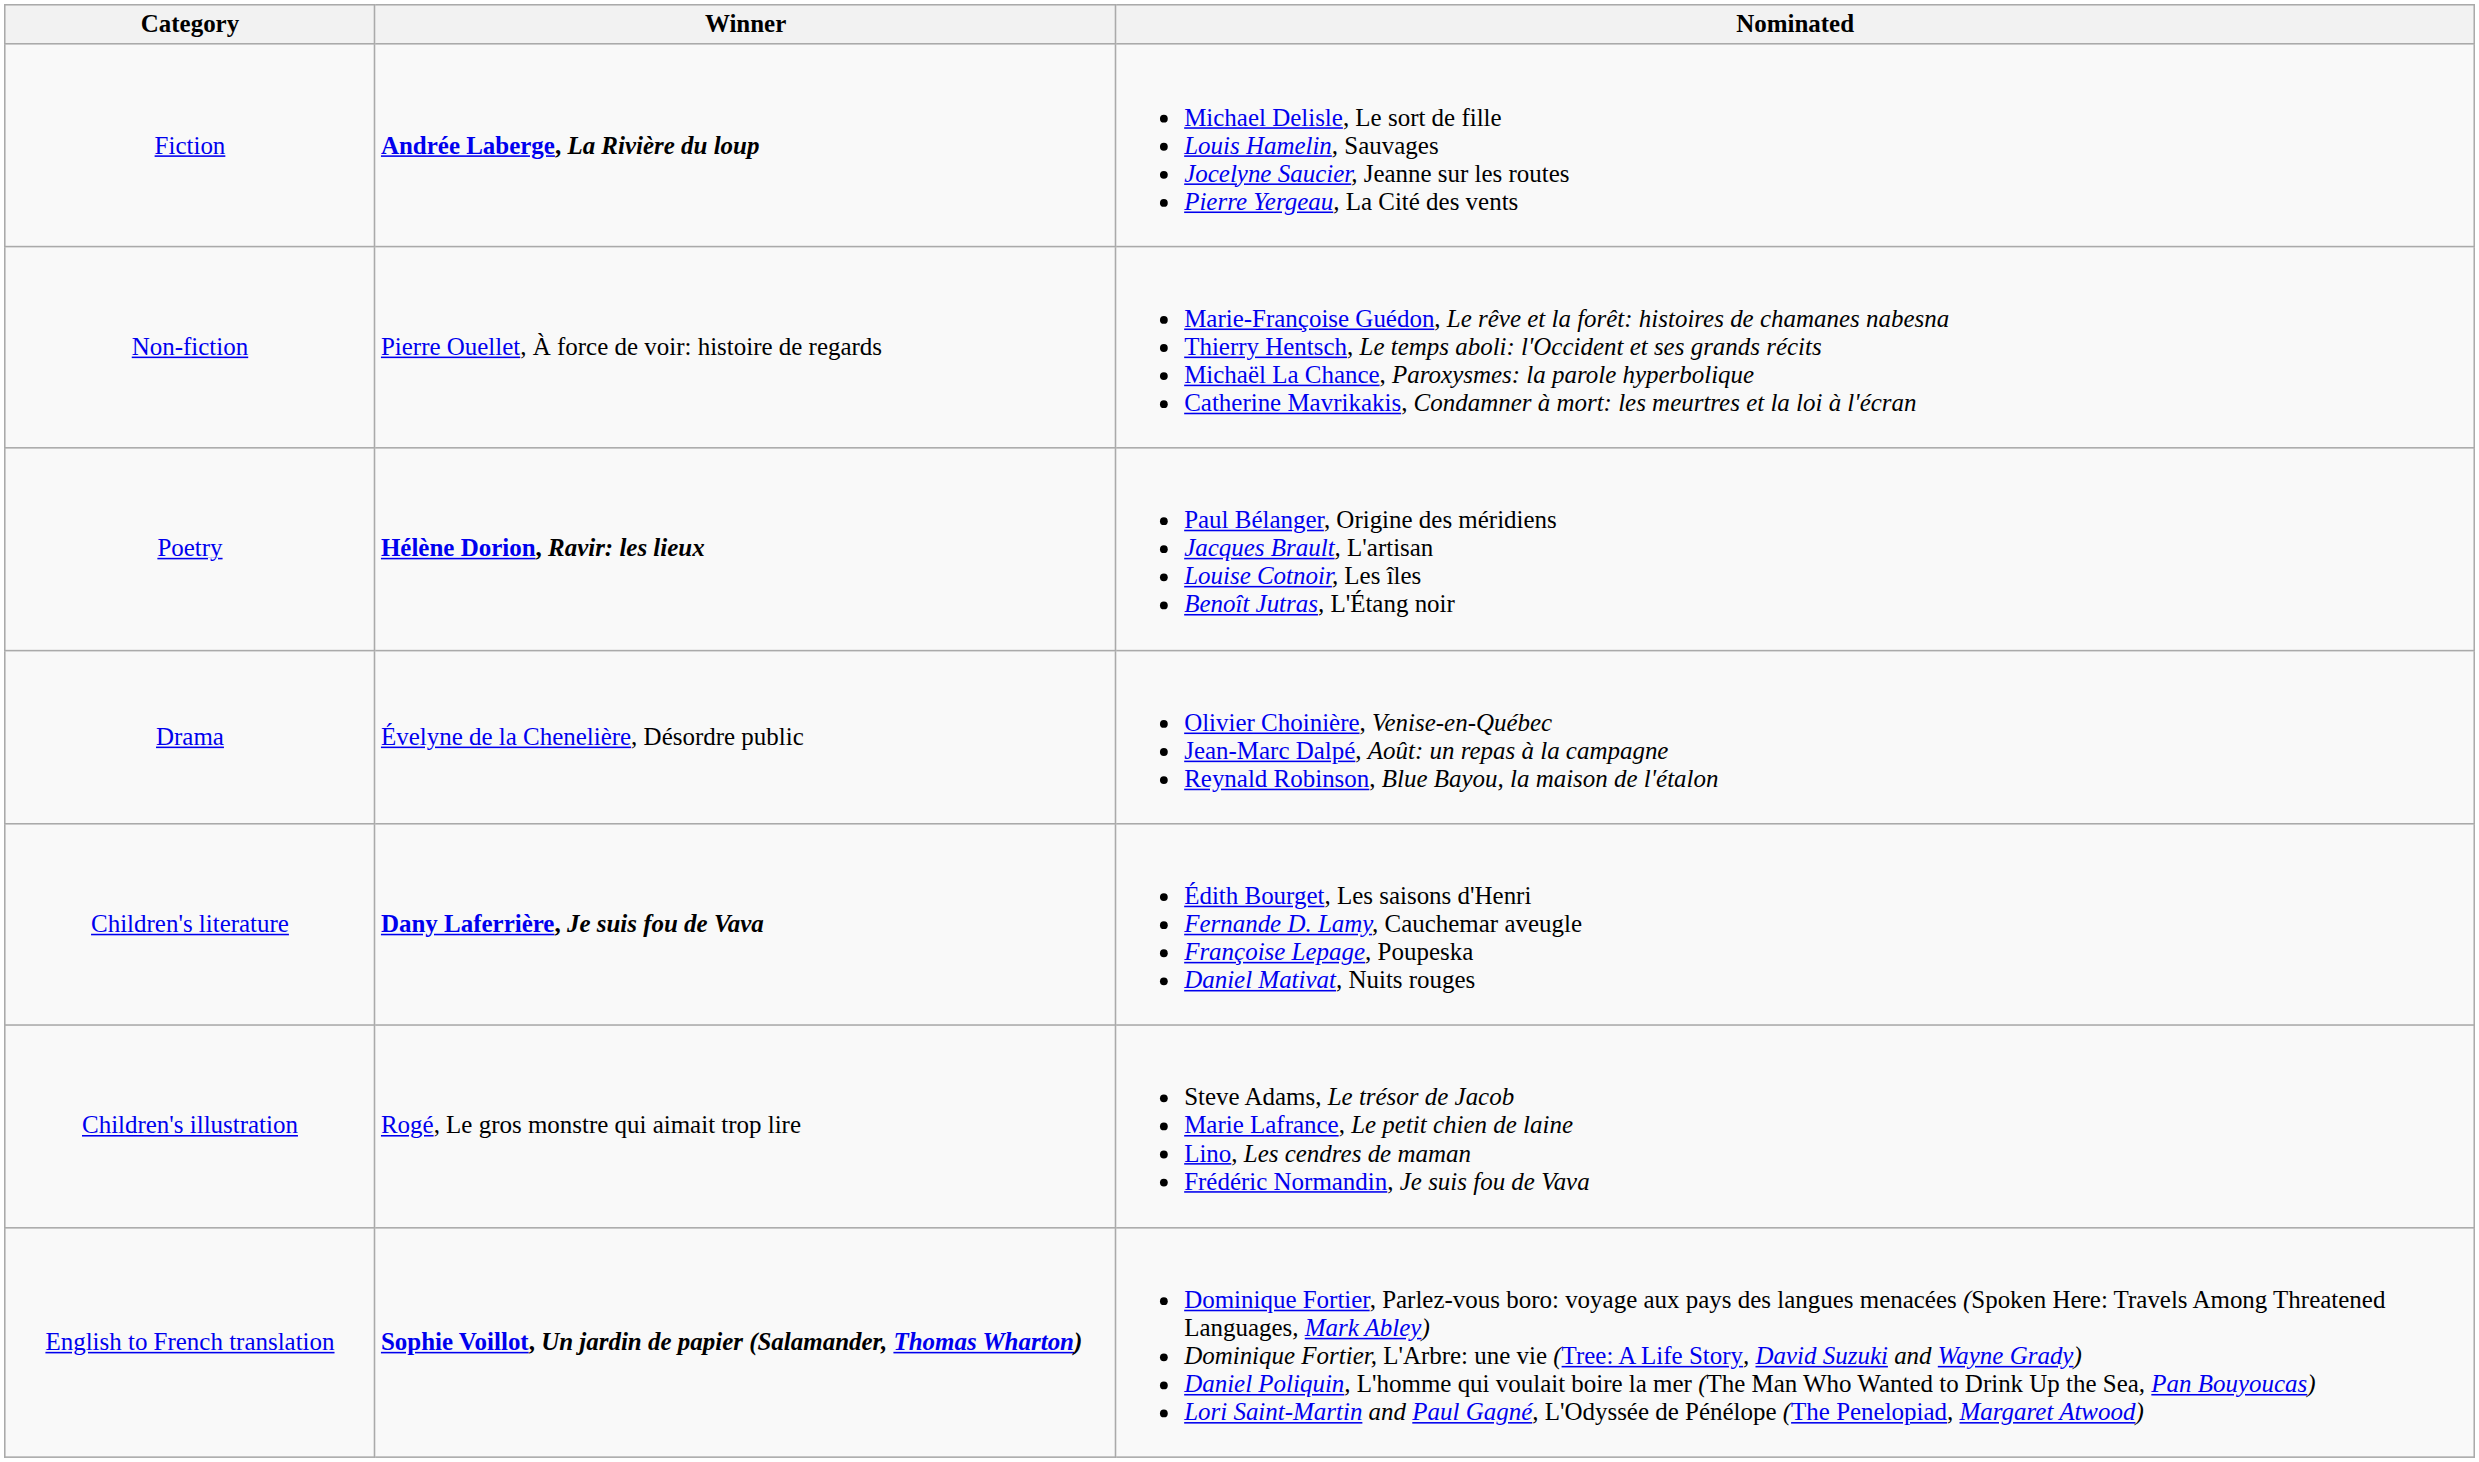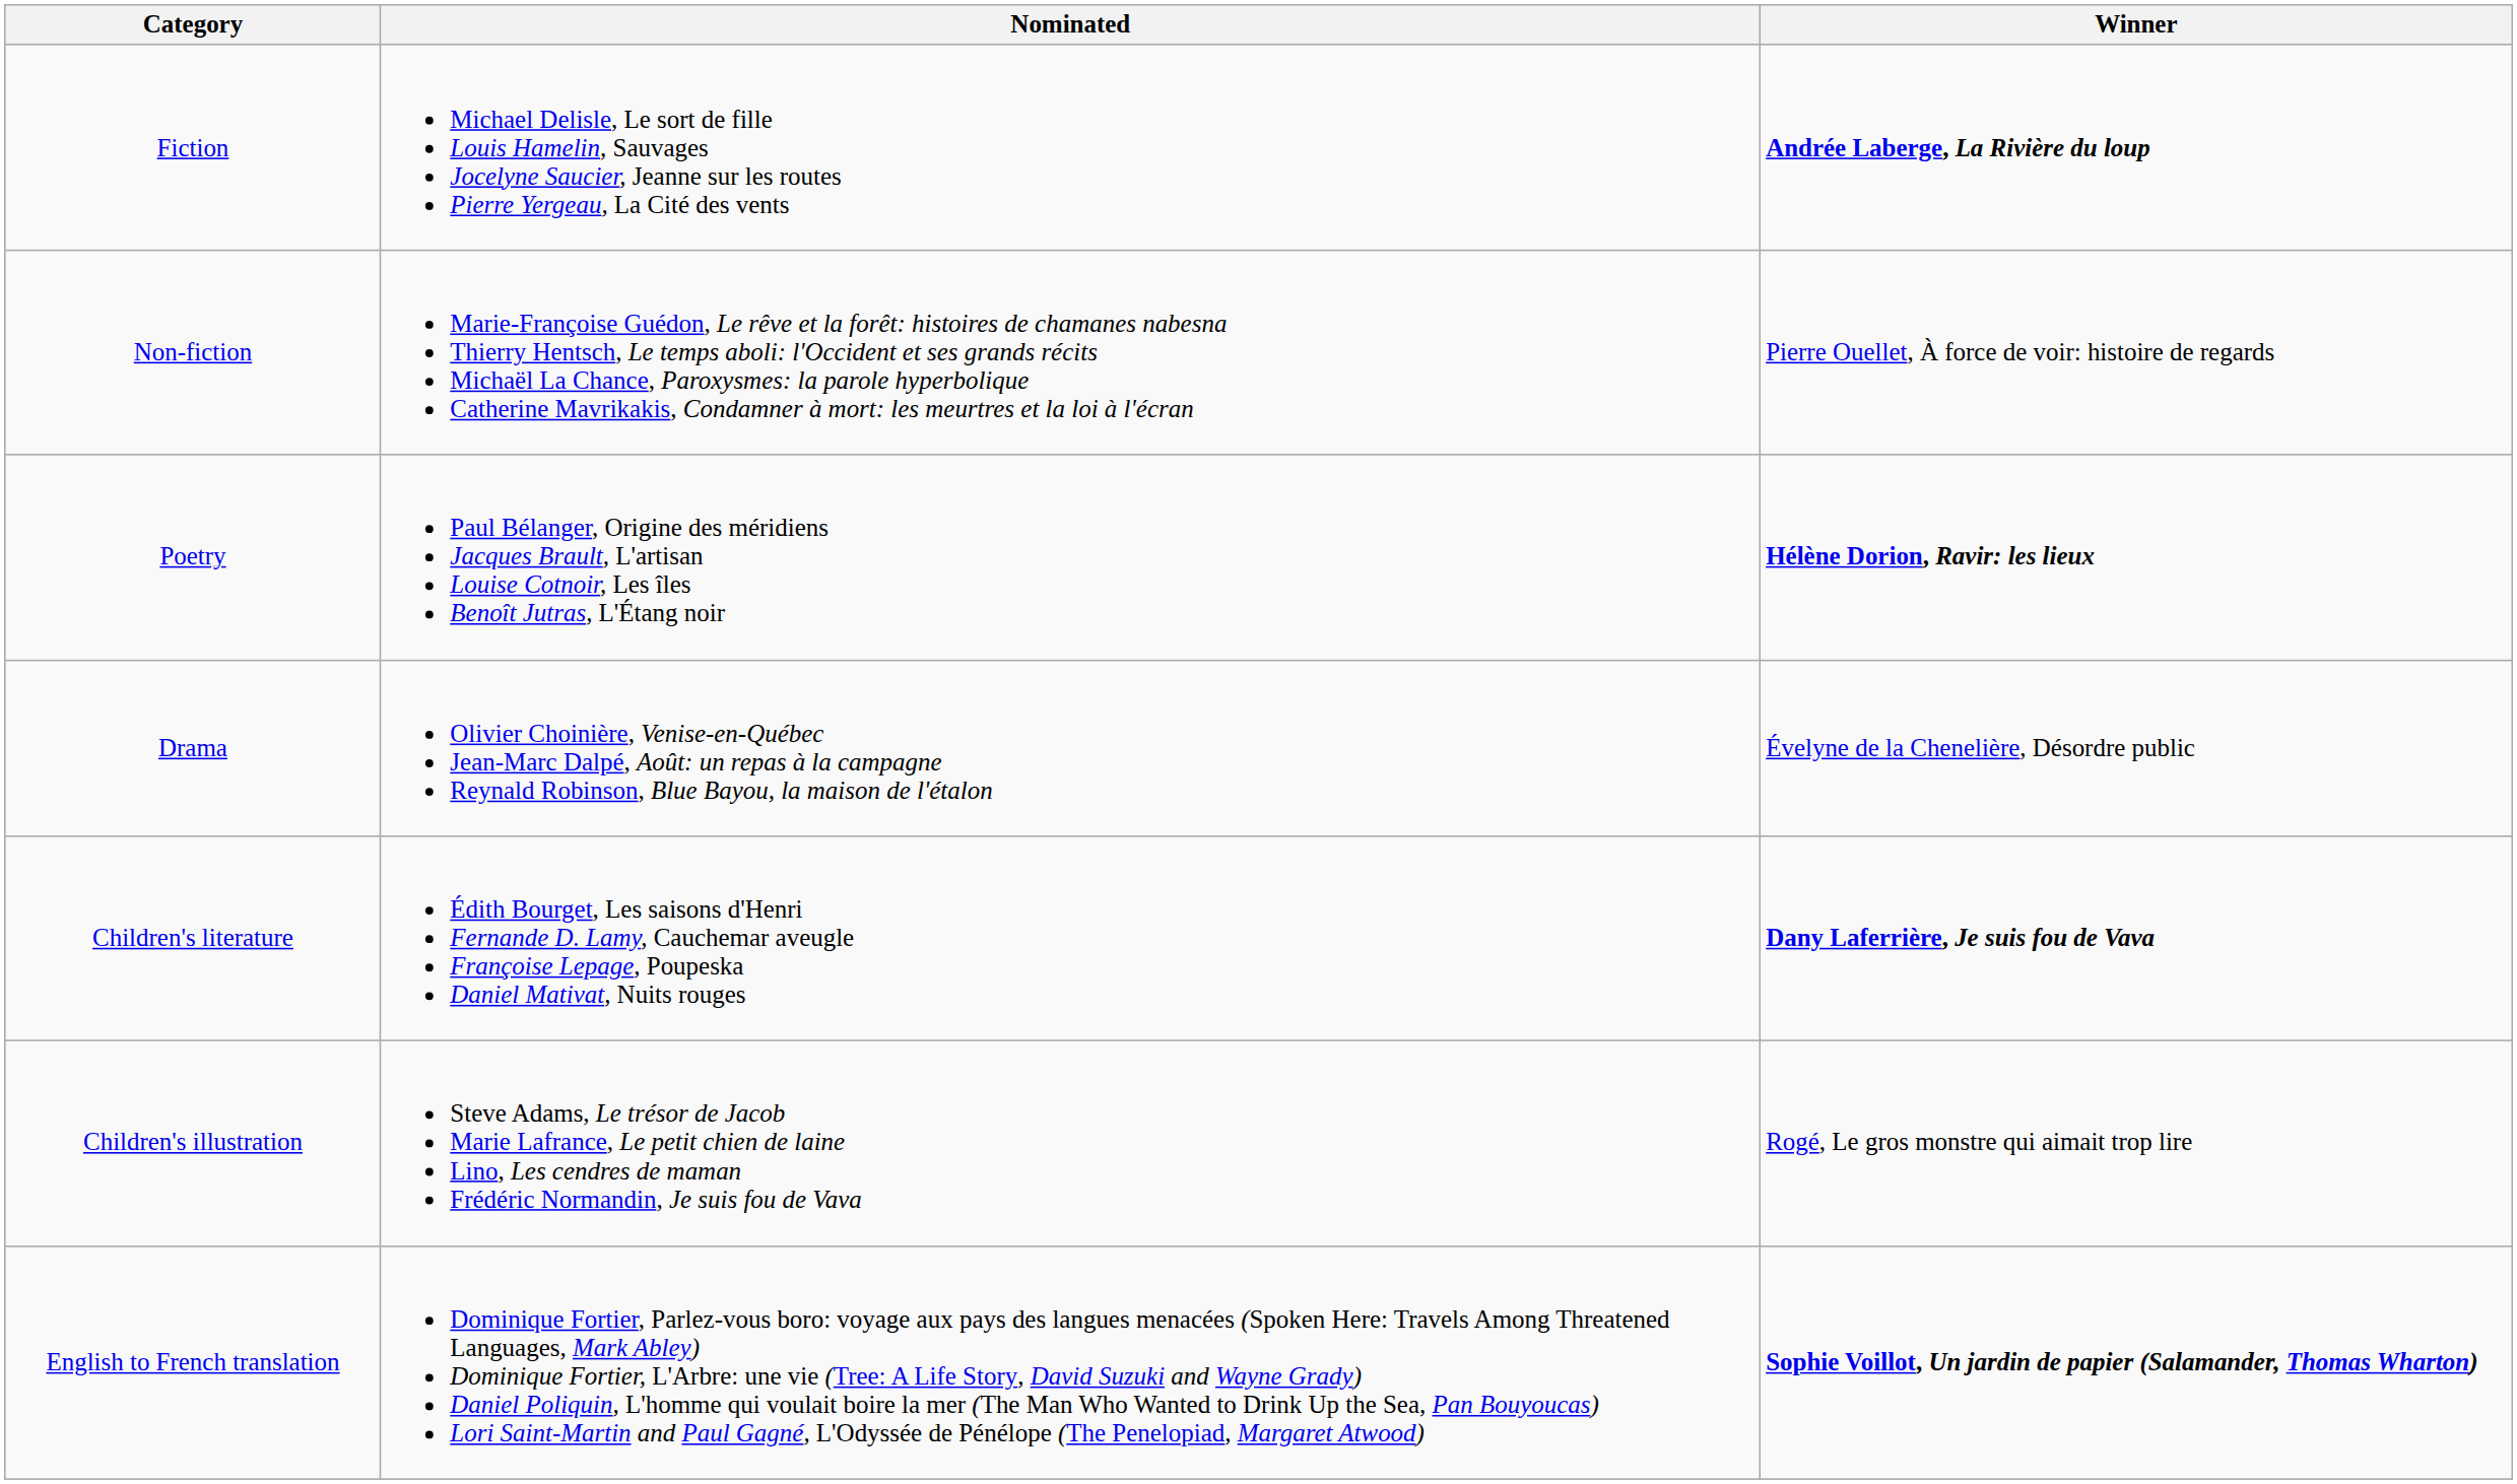columns swapped: Winner <-> Nominated
